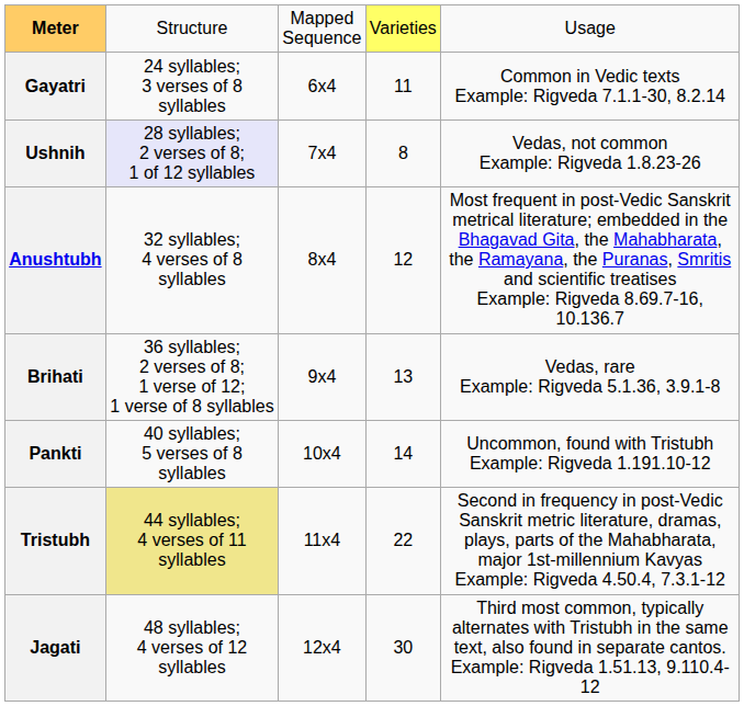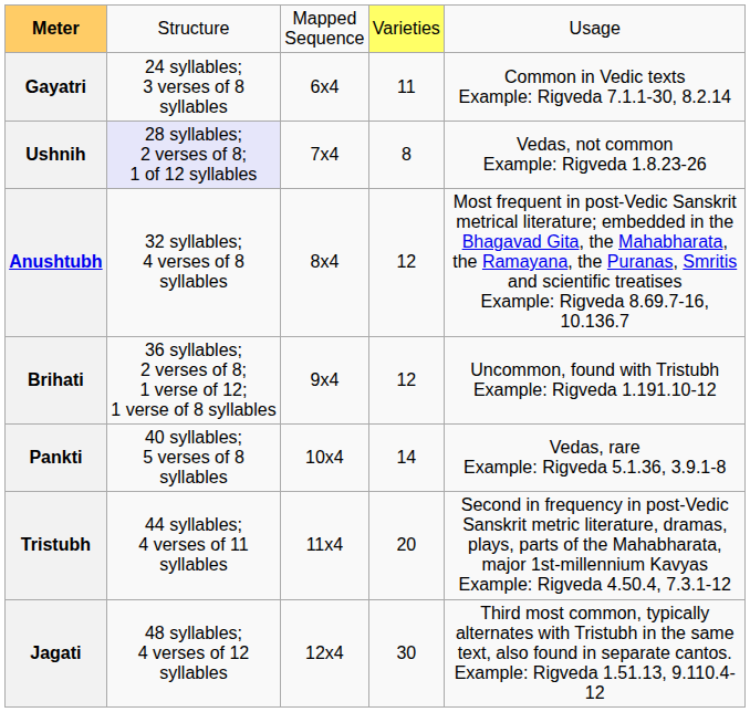Brihati | column 4: 13 -> 12
Brihati | column 5: Vedas, rare Example: Rigveda 5.1.36, 3.9.1-8 -> Uncommon, found with Tristubh Example: Rigveda 1.191.10-12
Pankti | column 5: Uncommon, found with Tristubh Example: Rigveda 1.191.10-12 -> Vedas, rare Example: Rigveda 5.1.36, 3.9.1-8
Tristubh | column 2: khaki background -> no background
Tristubh | column 4: 22 -> 20
